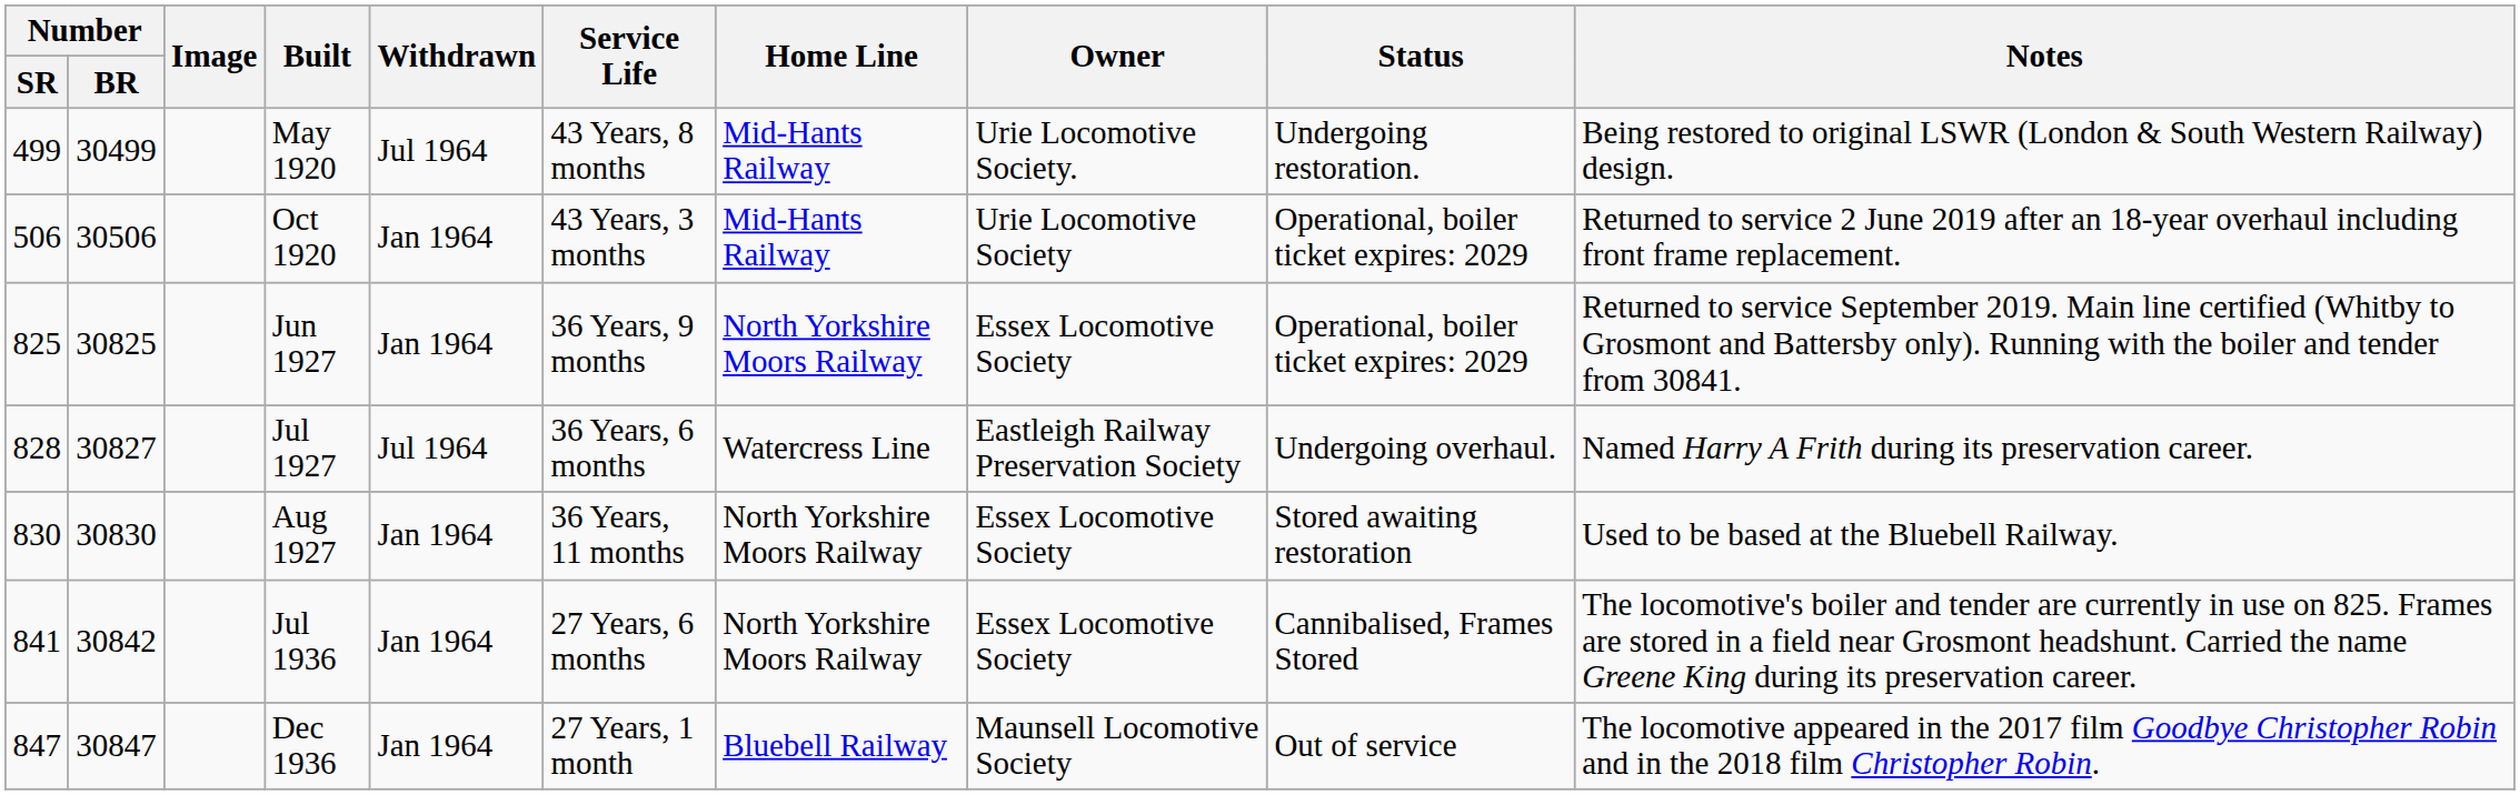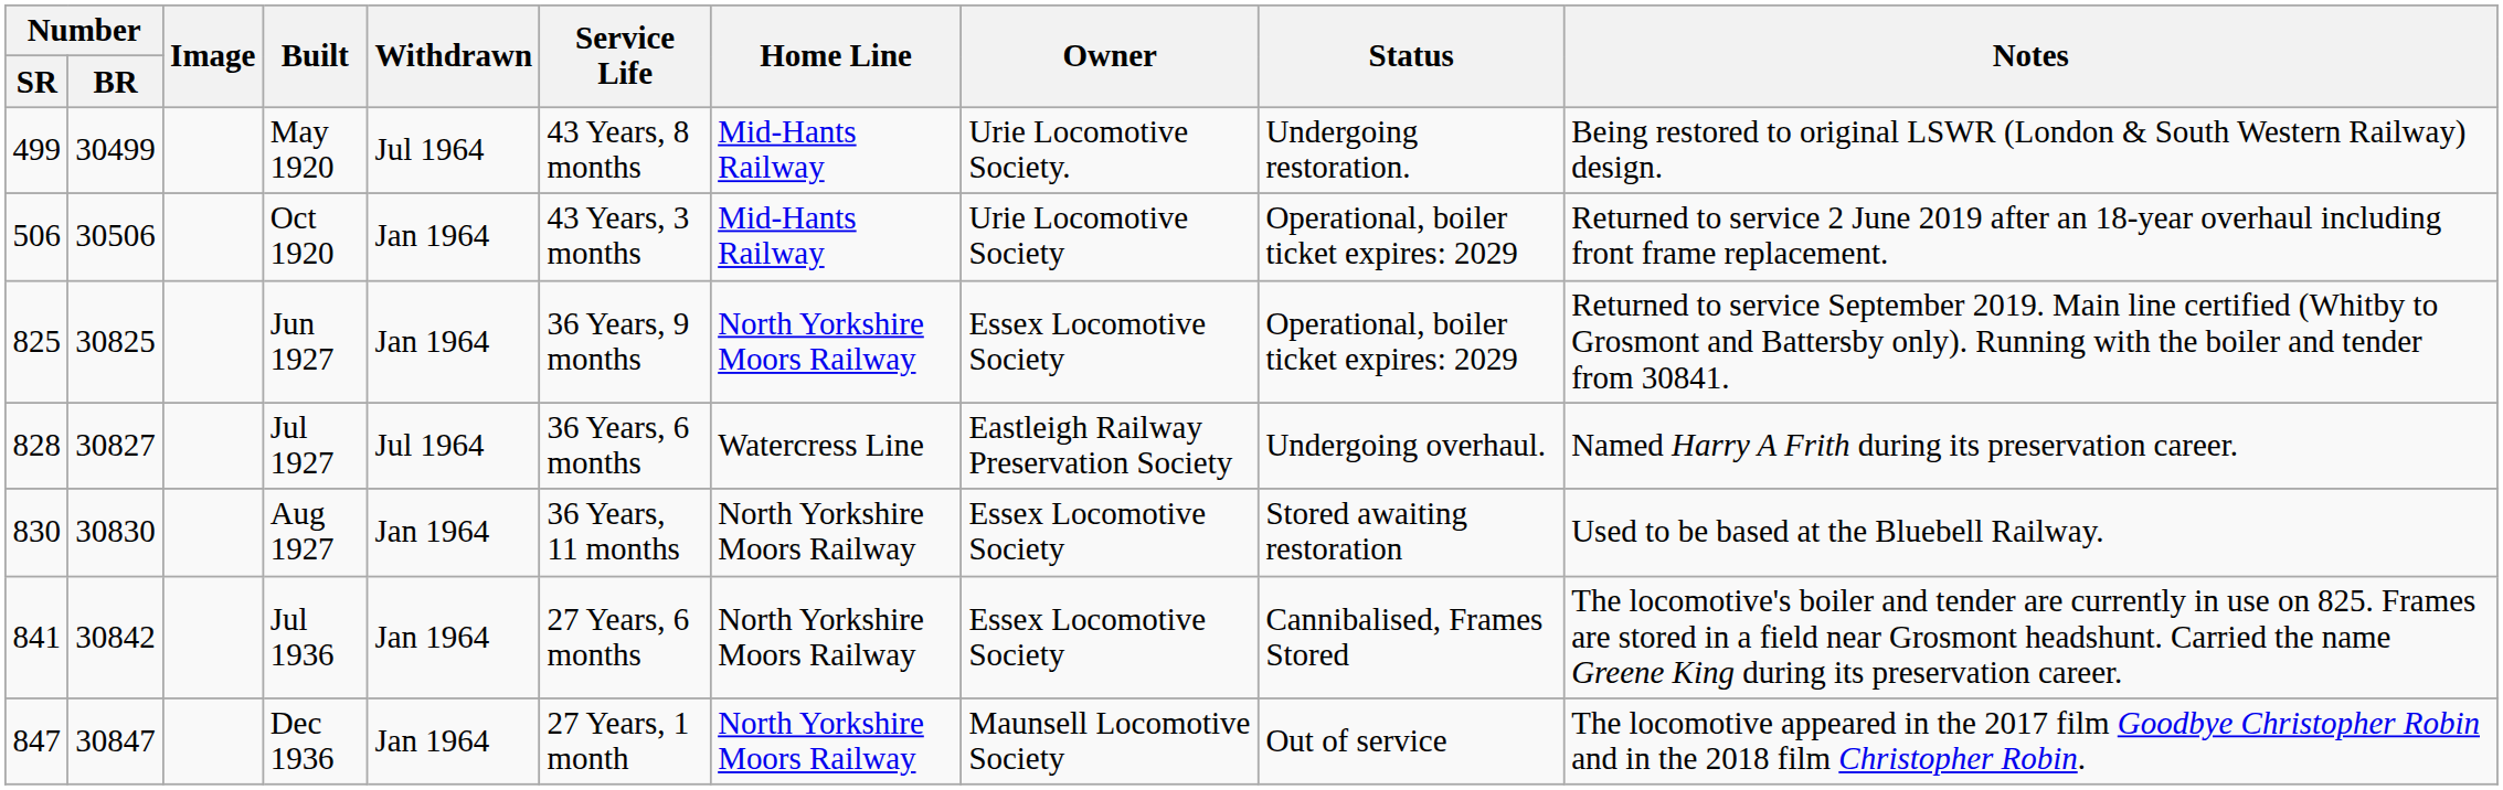Dec 1936 | Home Line: Bluebell Railway -> North Yorkshire Moors Railway
